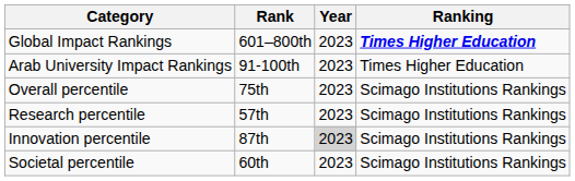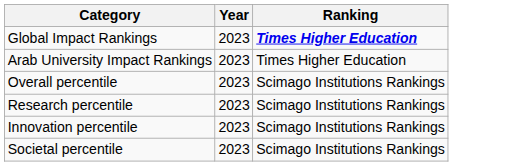- column: Rank | 601–800th | 91-100th | 75th | 57th | 87th | 60th
Innovation percentile | Year: lightgrey background -> no background
